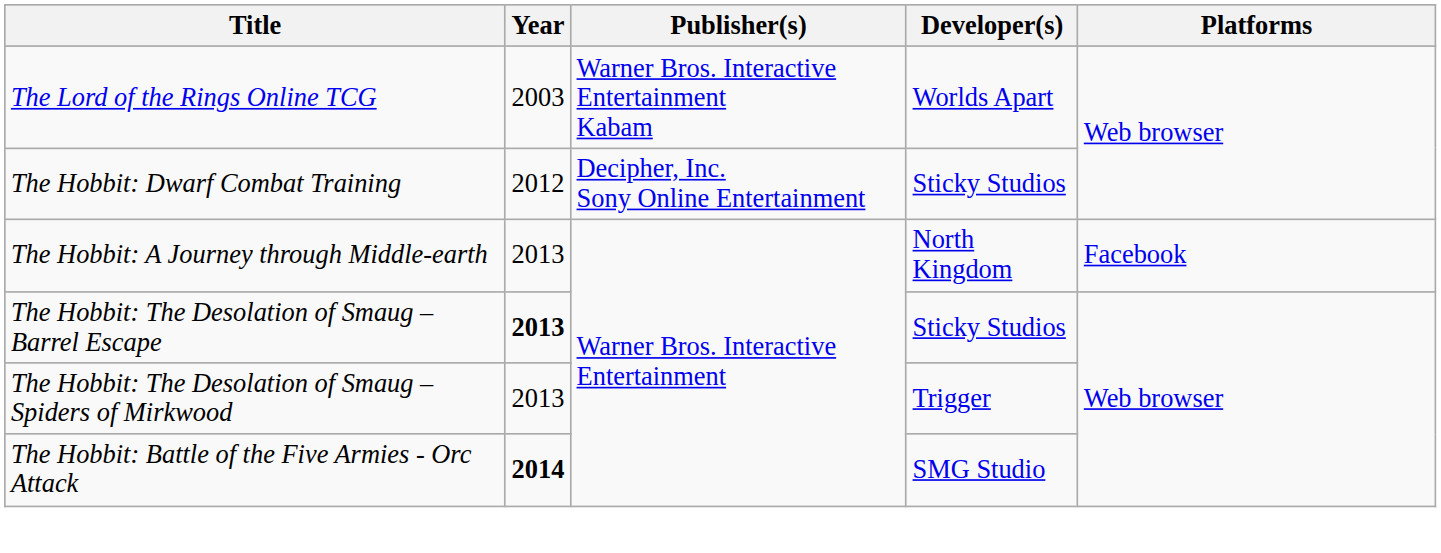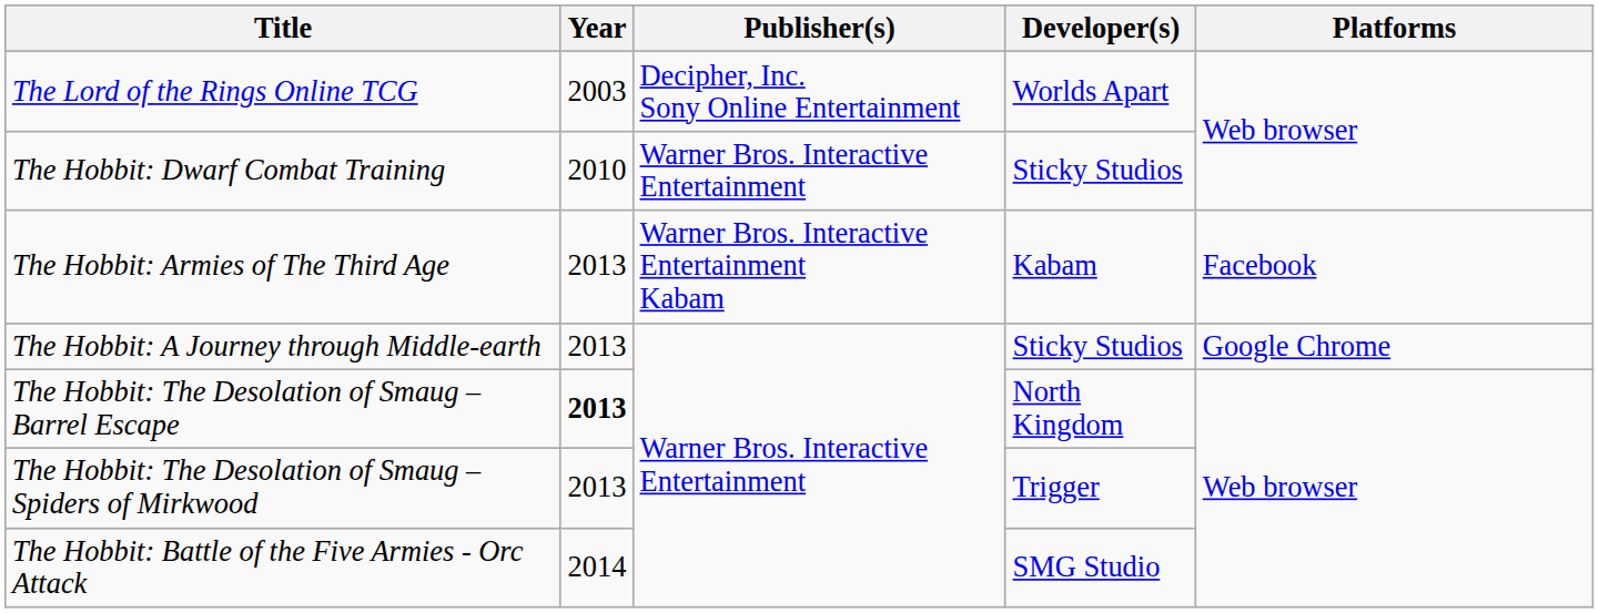The Lord of the Rings Online TCG | Publisher(s): Warner Bros. Interactive Entertainment Kabam -> Decipher, Inc. Sony Online Entertainment
The Hobbit: Dwarf Combat Training | Year: 2012 -> 2010
The Hobbit: Dwarf Combat Training | Publisher(s): Decipher, Inc. Sony Online Entertainment -> Warner Bros. Interactive Entertainment
+ row: The Hobbit: Armies of The Third Age | 2013 | Warner Bros. Interactive Entertainment Kabam | Kabam | Facebook
The Hobbit: A Journey through Middle-earth | Developer(s): North Kingdom -> Sticky Studios
The Hobbit: A Journey through Middle-earth | Platforms: Facebook -> Google Chrome
The Hobbit: The Desolation of Smaug – Barrel Escape | Developer(s): Sticky Studios -> North Kingdom
The Hobbit: Battle of the Five Armies - Orc Attack | Year: bold -> normal
